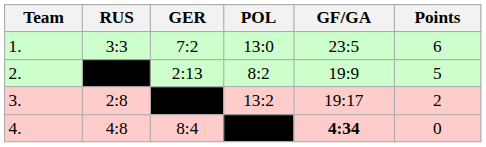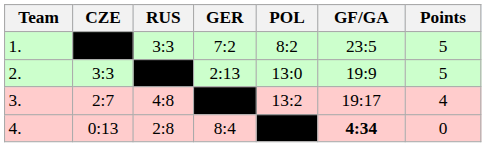+ column: CZE | 3:3 | 2:7 | 0:13
1. | POL: 13:0 -> 8:2
1. | Points: 6 -> 5
2. | POL: 8:2 -> 13:0
3. | RUS: 2:8 -> 4:8
3. | Points: 2 -> 4
4. | RUS: 4:8 -> 2:8
